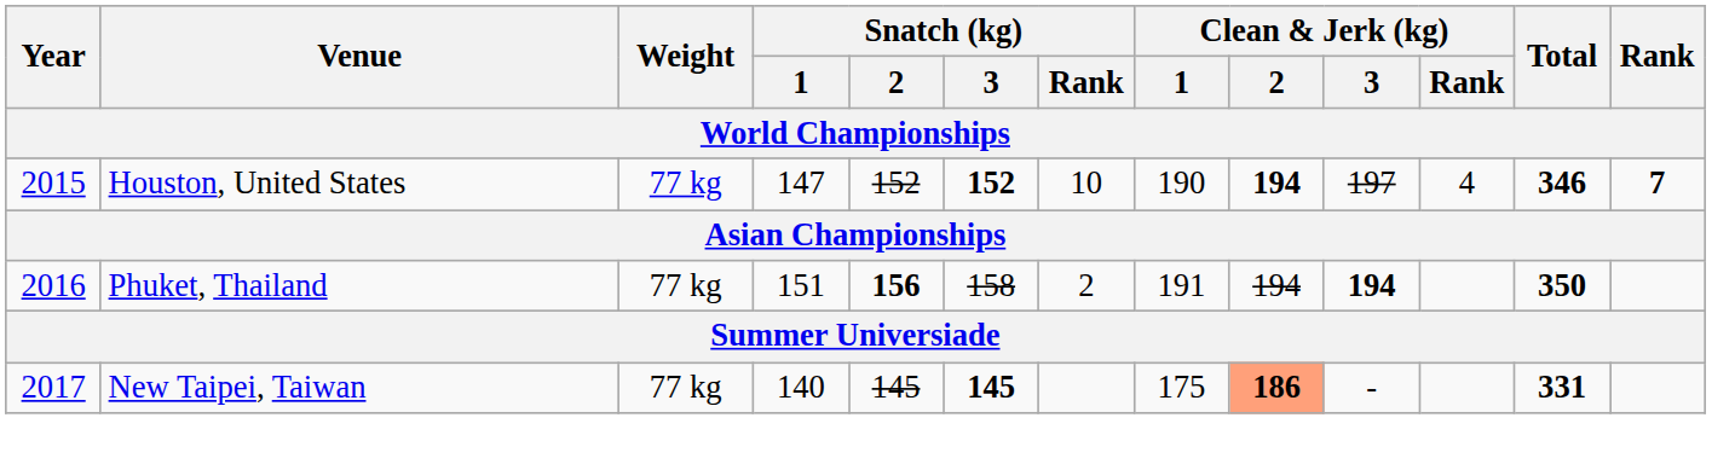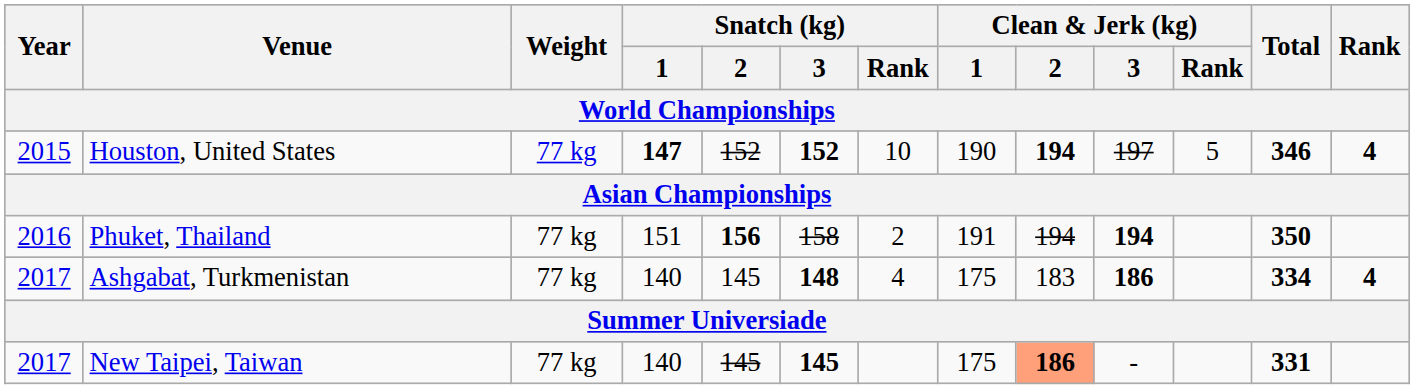Houston, United States | Snatch (kg) / 1: normal -> bold
Houston, United States | Clean & Jerk (kg) / Rank: 4 -> 5
Houston, United States | Rank: 7 -> 4
+ row: 2017 | Ashgabat, Turkmenistan | 77 kg | 140 | 145 | 148 | 4 | 175 | 183 | 186 | 334 | 4
